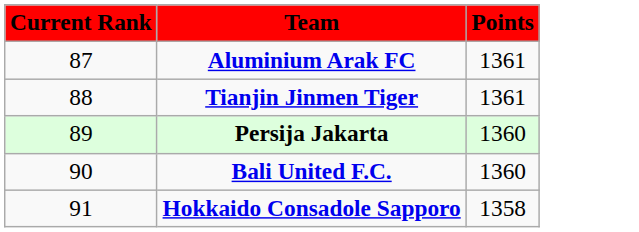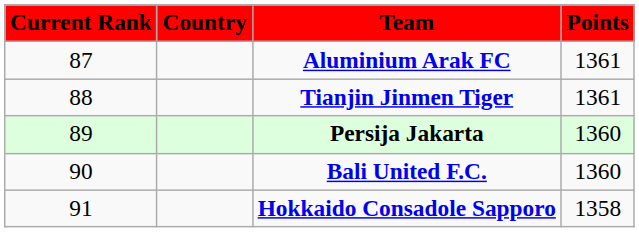+ column: Country
